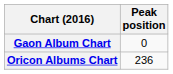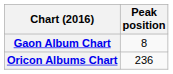Gaon Album Chart | Peak position: 0 -> 8
